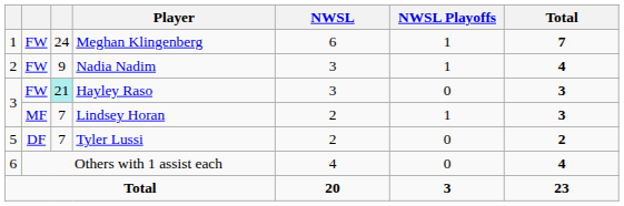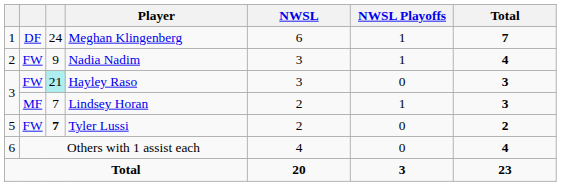Meghan Klingenberg | column 2: FW -> DF
Tyler Lussi | column 2: DF -> FW
Tyler Lussi | column 3: normal -> bold
